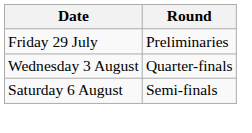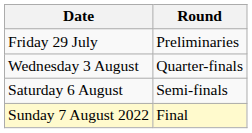+ row: Sunday 7 August 2022 | Final
